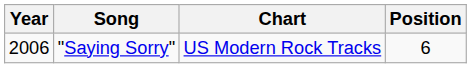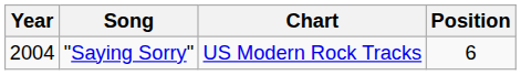"Saying Sorry" | Year: 2006 -> 2004
